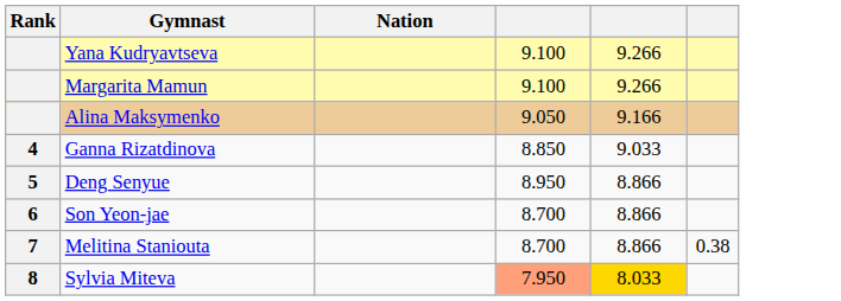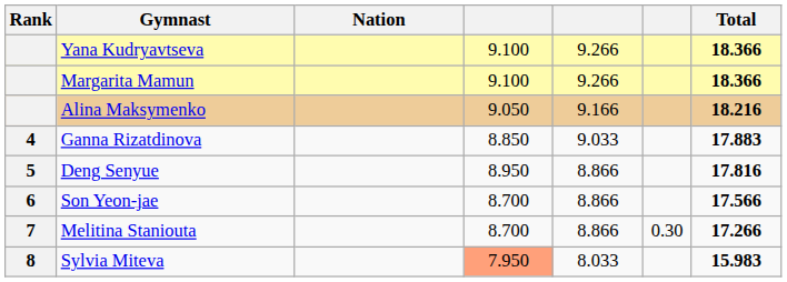+ column: Total | 18.366 | 18.366 | 18.216 | 17.883 | 17.816 | 17.566 | 17.266 | 15.983
Melitina Staniouta | column 6: 0.38 -> 0.30
Sylvia Miteva | column 5: gold background -> no background
